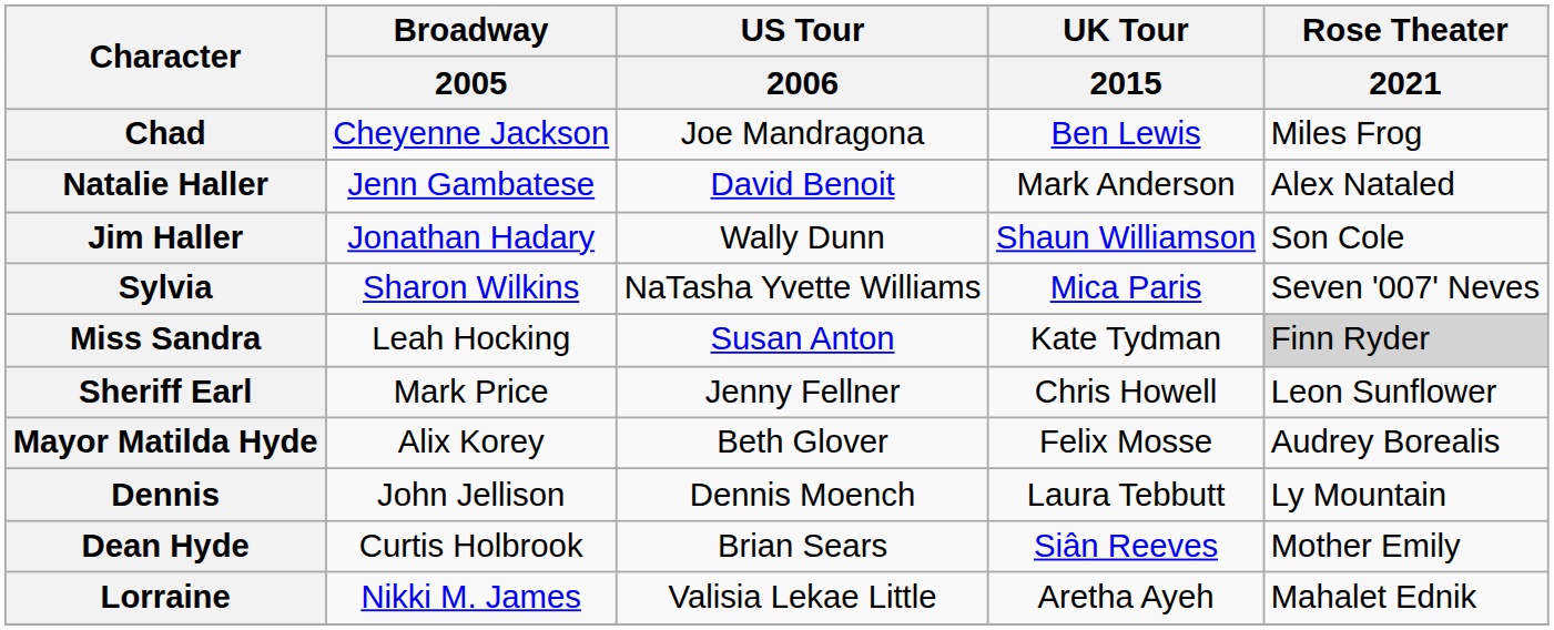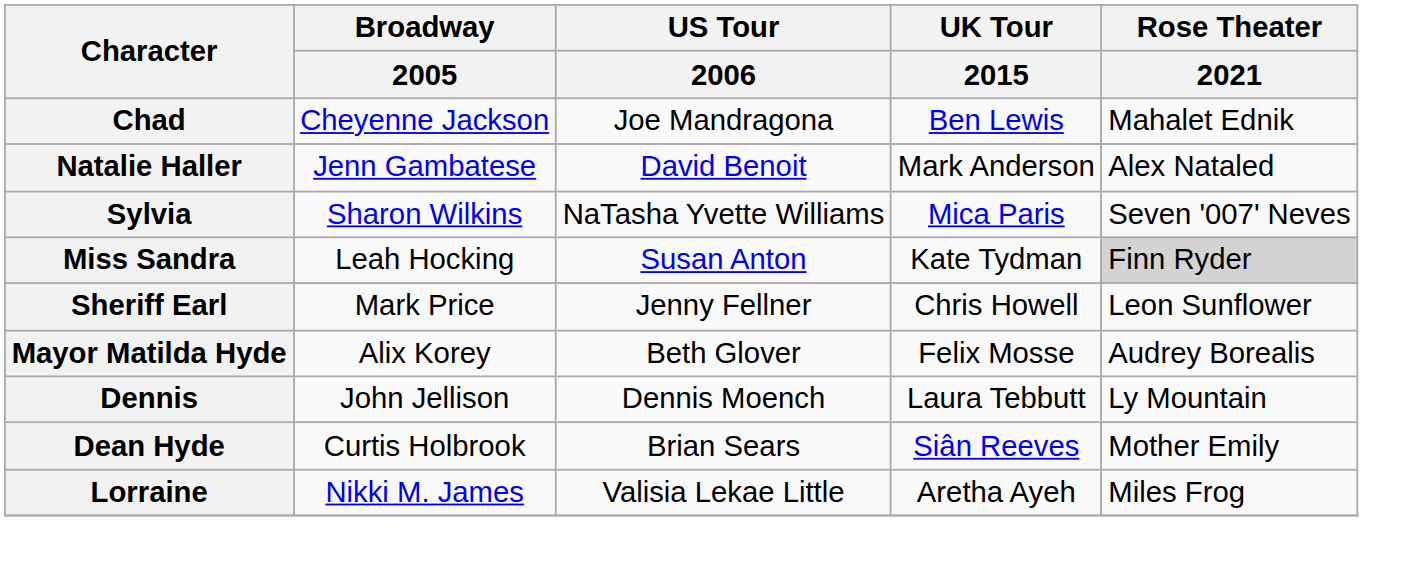Chad | Rose Theater / 2021: Miles Frog -> Mahalet Ednik
- row: Jim Haller | Jonathan Hadary | Wally Dunn | Shaun Williamson | Son Cole
Lorraine | Rose Theater / 2021: Mahalet Ednik -> Miles Frog
